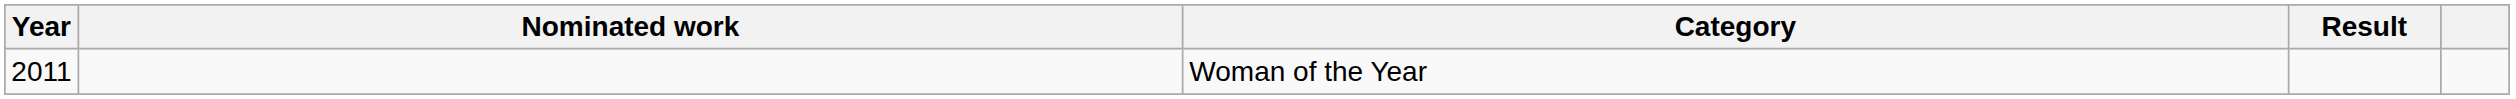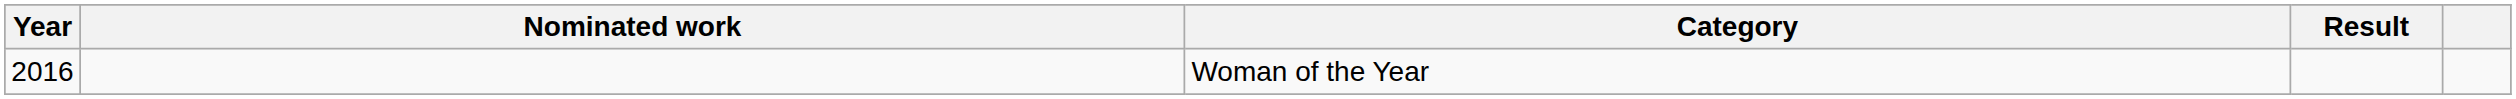Woman of the Year | Year: 2011 -> 2016
